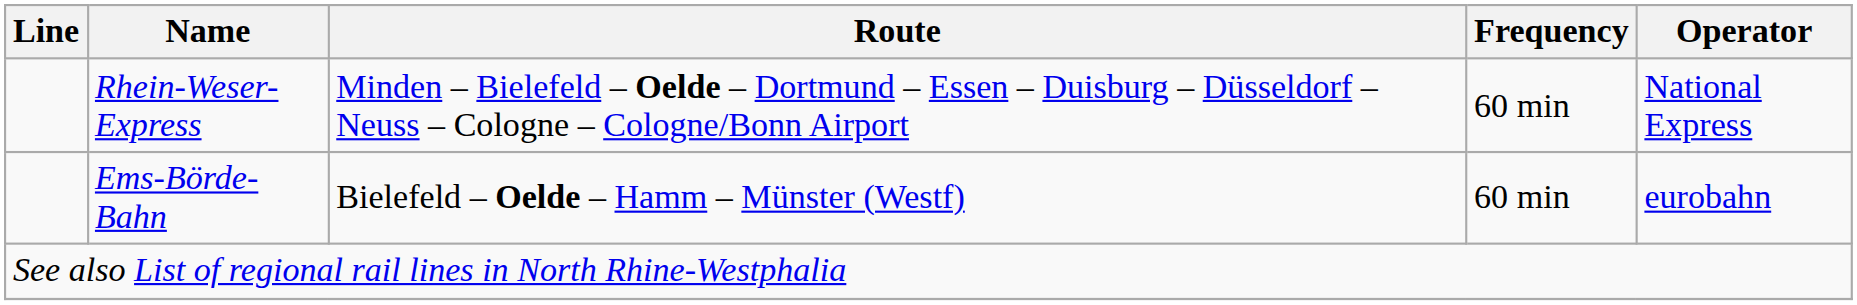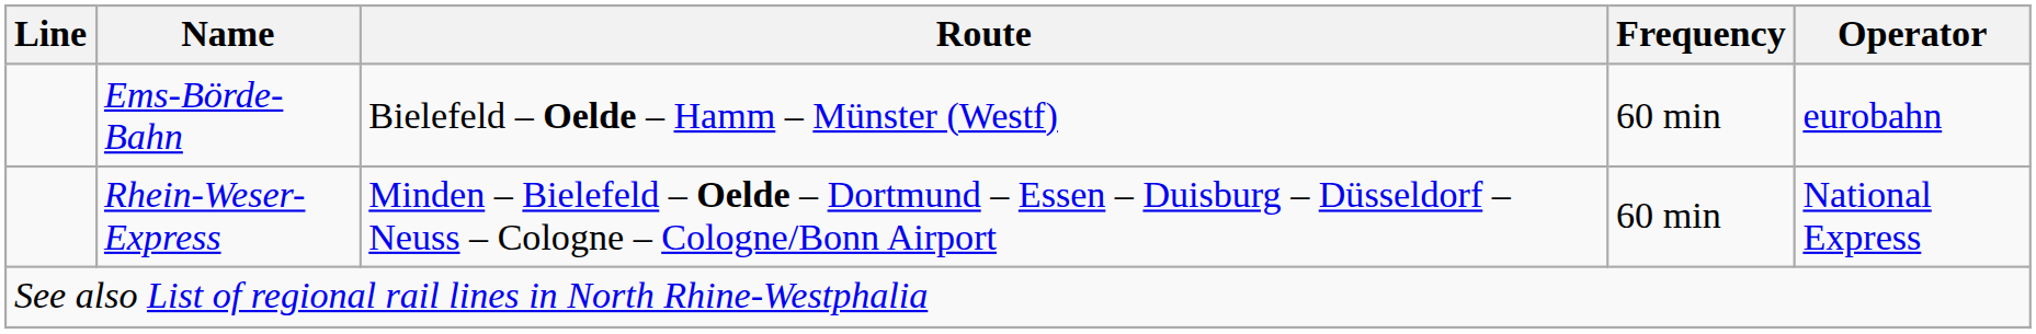rows swapped: Rhein-Weser-Express <-> Ems-Börde-Bahn
